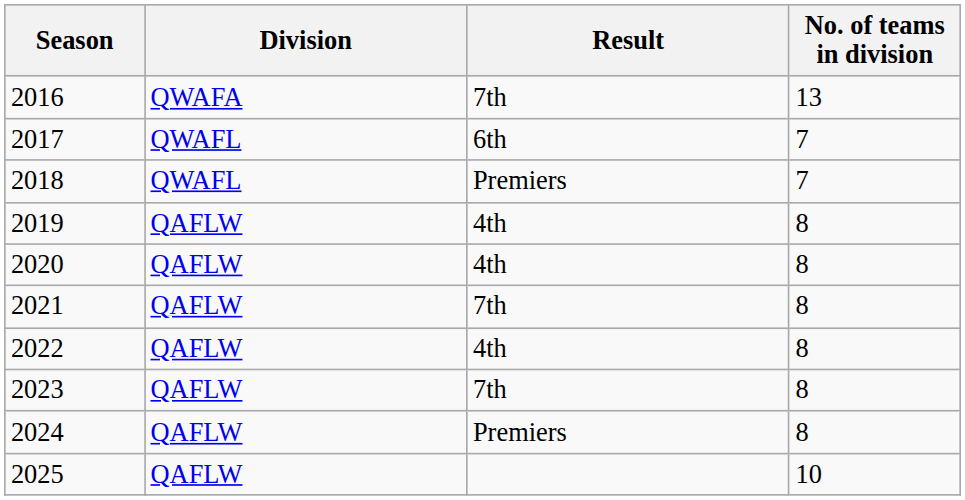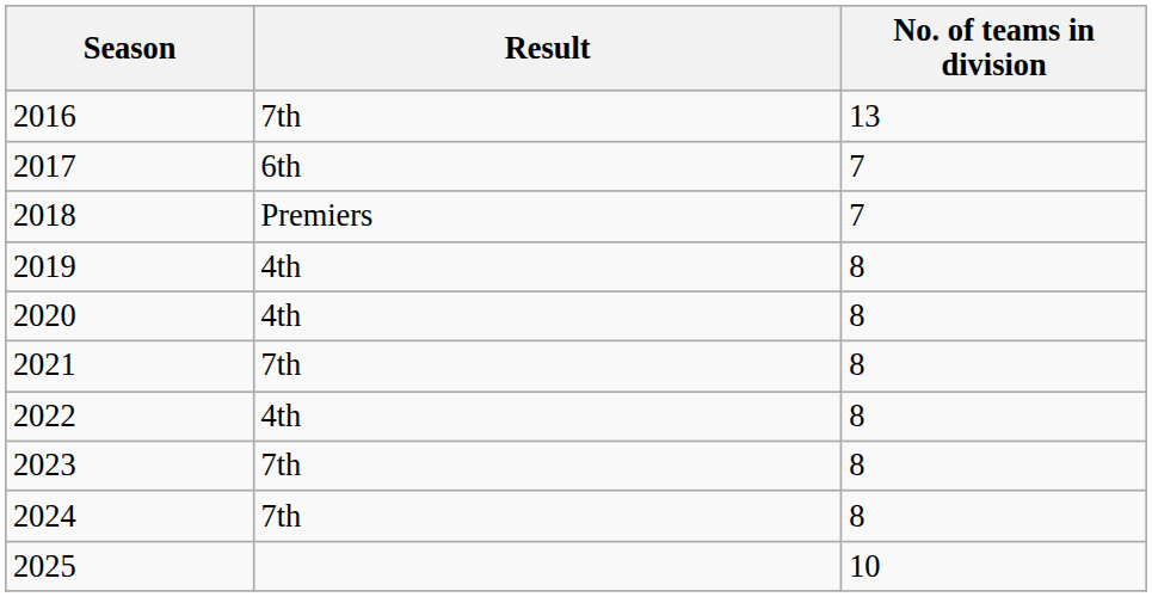- column: Division | QWAFA | QWAFL | QWAFL | QAFLW | QAFLW | QAFLW | QAFLW | QAFLW | QAFLW | QAFLW
2024 | Result: Premiers -> 7th
